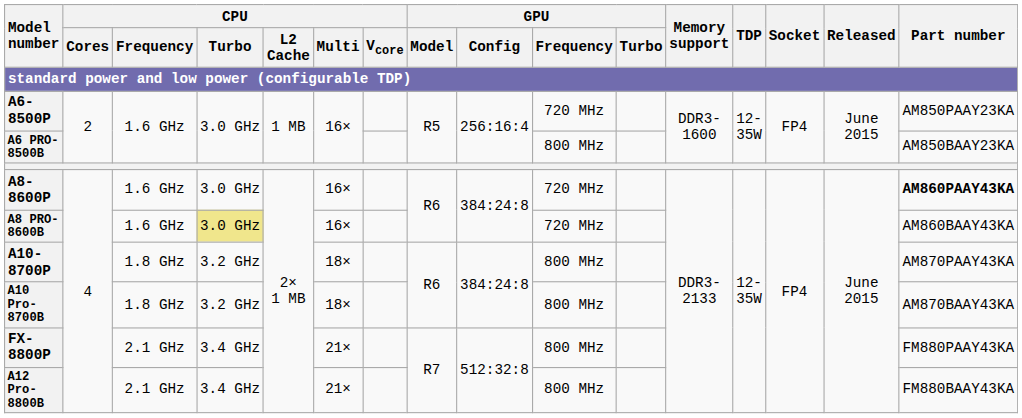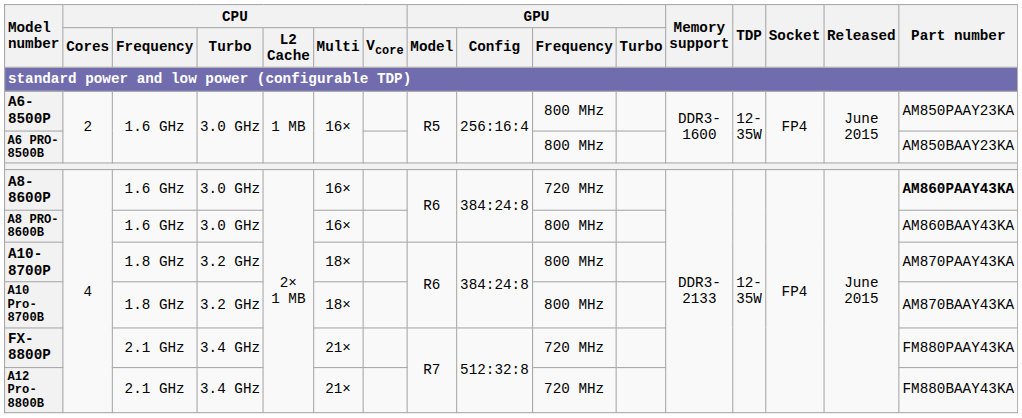A6-8500P | GPU / Frequency: 720 MHz -> 800 MHz
A8 PRO-8600B | CPU / Turbo: khaki background -> no background
A8 PRO-8600B | GPU / Frequency: 720 MHz -> 800 MHz
FX-8800P | GPU / Frequency: 800 MHz -> 720 MHz
A12 Pro-8800B | GPU / Frequency: 800 MHz -> 720 MHz
